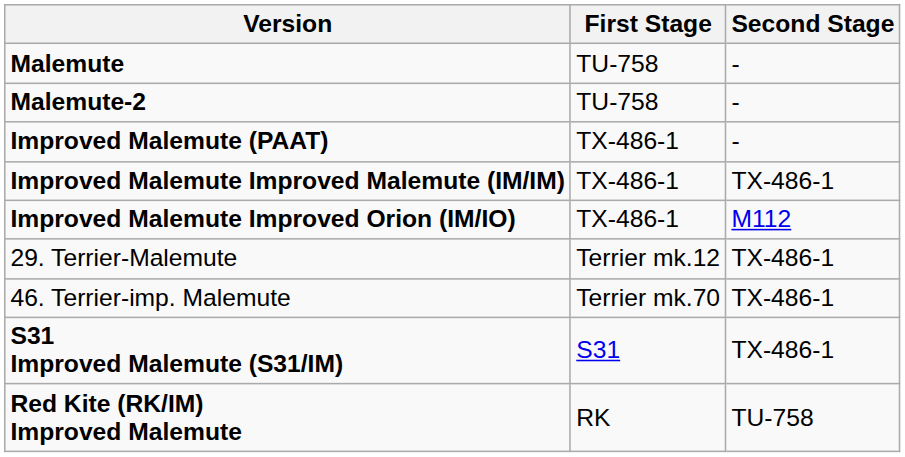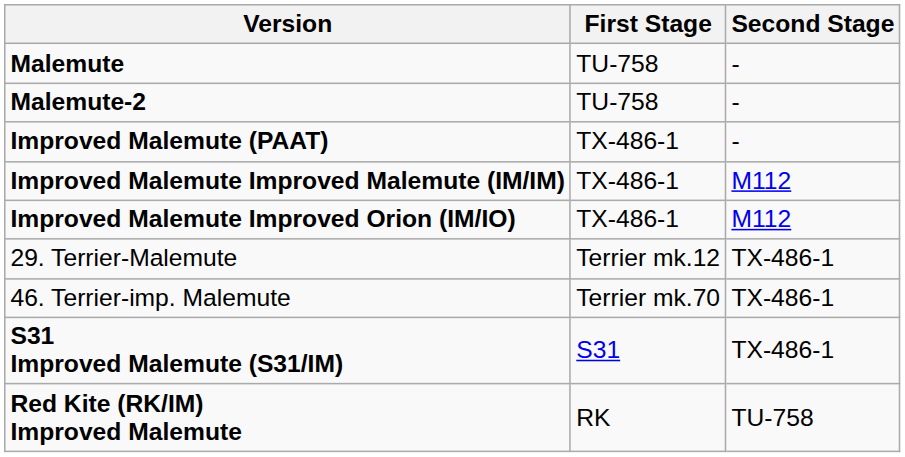Improved Malemute Improved Malemute (IM/IM) | Second Stage: TX-486-1 -> M112
